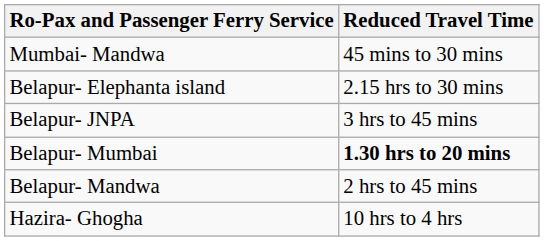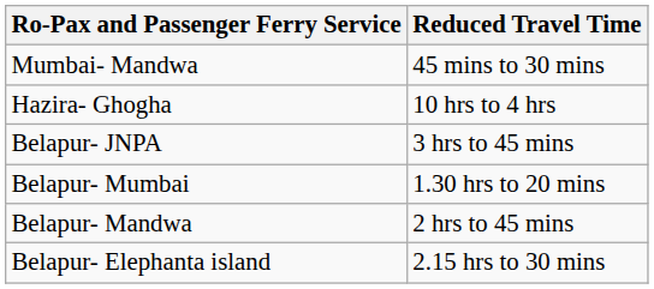rows swapped: Belapur- Elephanta island <-> Hazira- Ghogha
Belapur- Mumbai | Reduced Travel Time: bold -> normal
